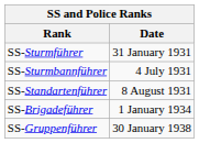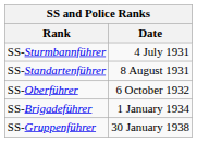- row: SS-Sturmführer | 31 January 1931
+ row: SS-Oberführer | 6 October 1932
